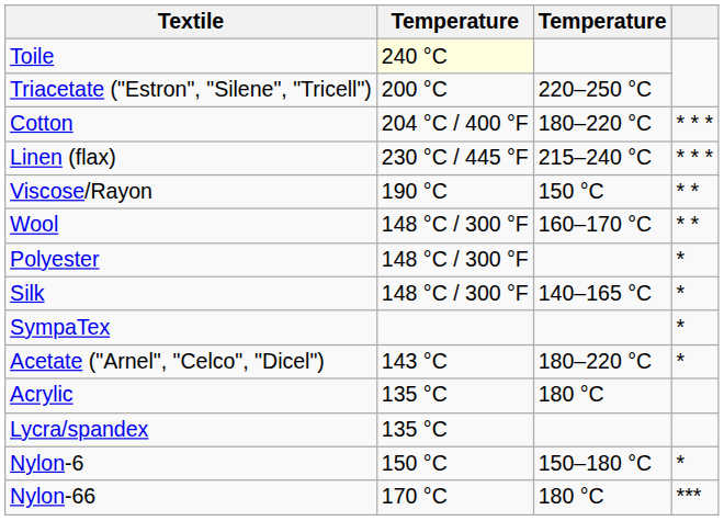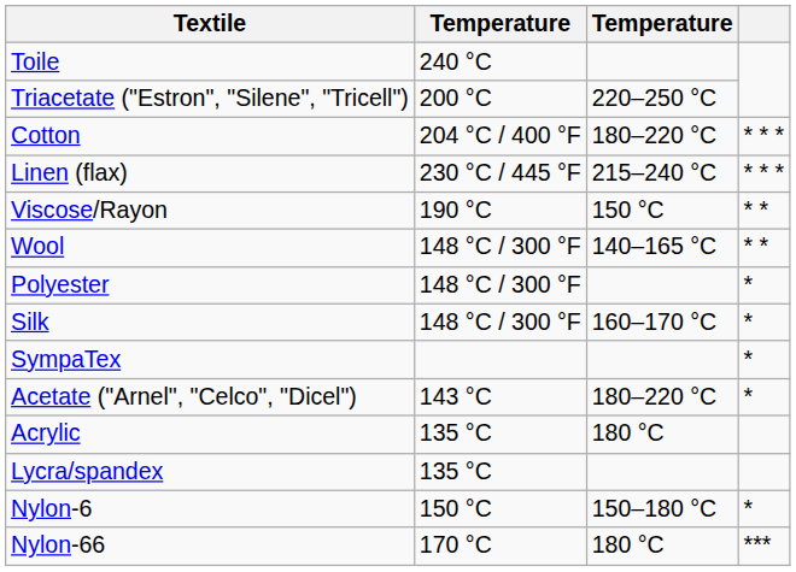Toile | column 2: lightyellow background -> no background
Wool | column 3: 160–170 °C -> 140–165 °C
Silk | column 3: 140–165 °C -> 160–170 °C
